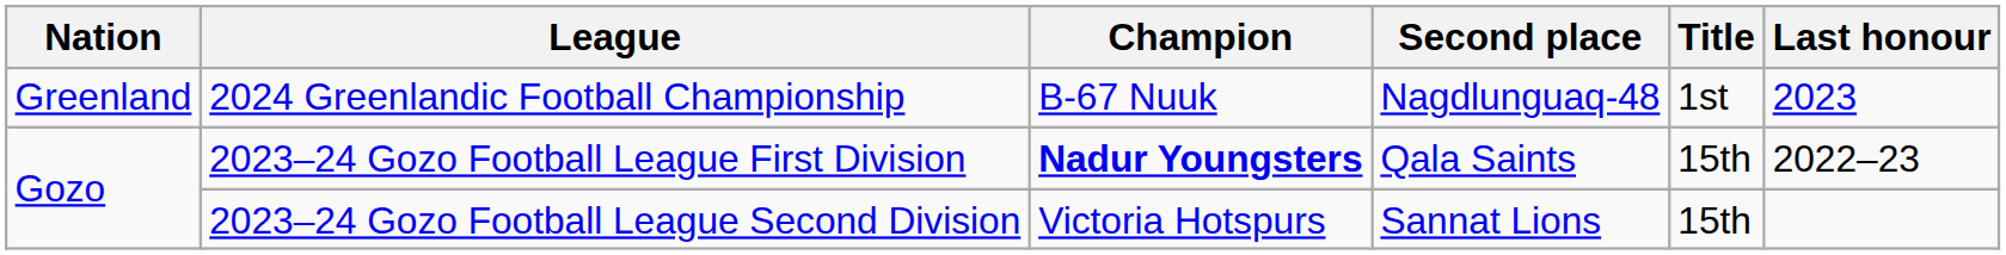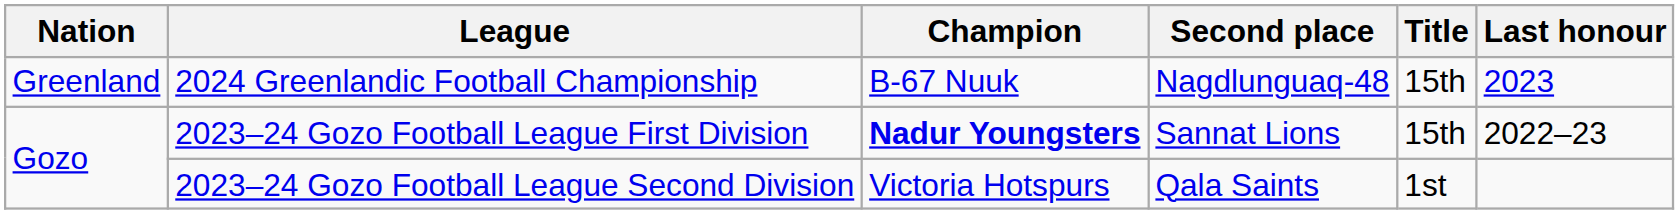2024 Greenlandic Football Championship | Title: 1st -> 15th
2023–24 Gozo Football League First Division | Second place: Qala Saints -> Sannat Lions
2023–24 Gozo Football League Second Division | Second place: Sannat Lions -> Qala Saints
2023–24 Gozo Football League Second Division | Title: 15th -> 1st
